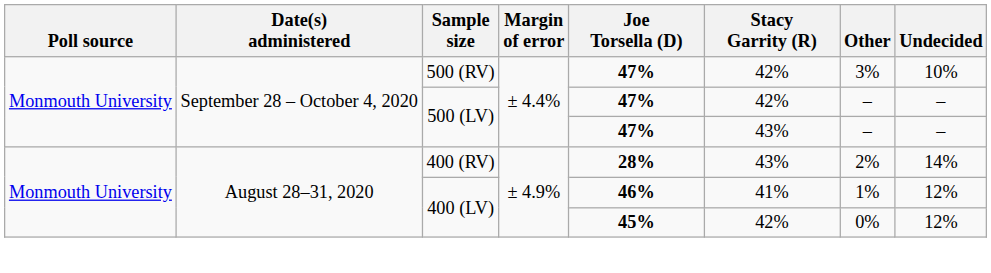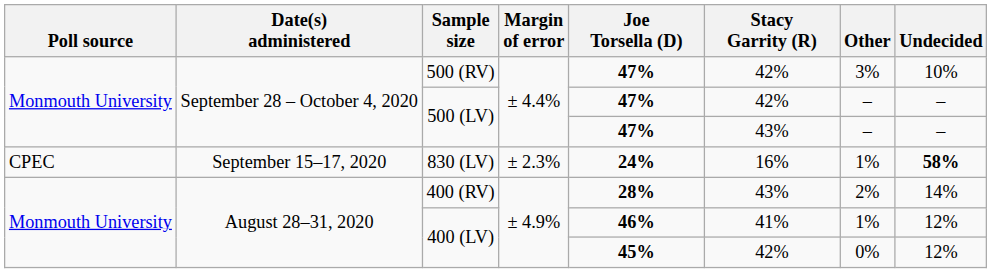+ row: CPEC | September 15–17, 2020 | 830 (LV) | ± 2.3% | 24% | 16% | 1% | 58%
